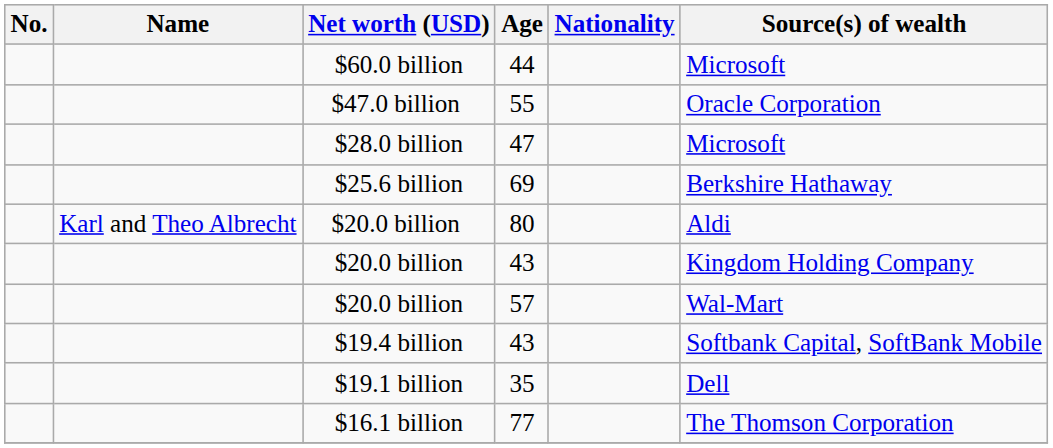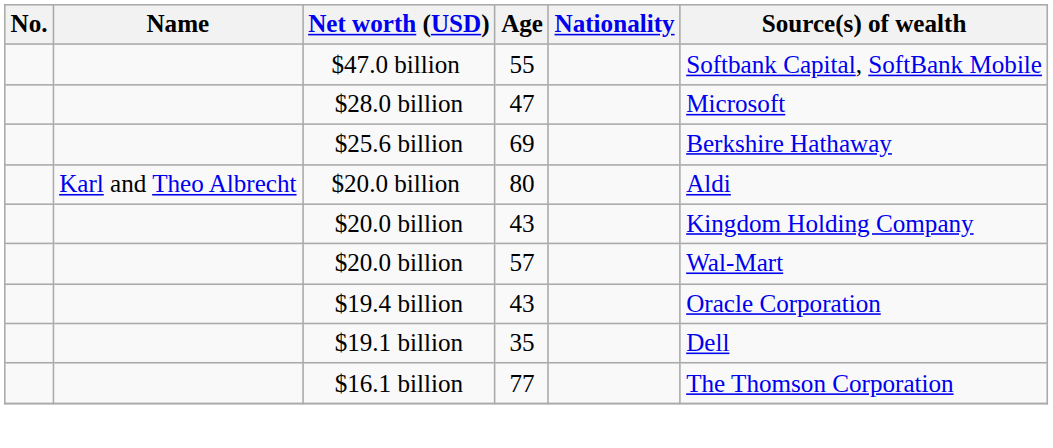- row: $60.0 billion | 44 | Microsoft
55 | Source(s) of wealth: Oracle Corporation -> Softbank Capital, SoftBank Mobile
$19.4 billion / 43 | Source(s) of wealth: Softbank Capital, SoftBank Mobile -> Oracle Corporation
